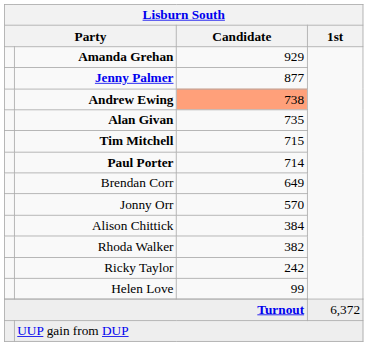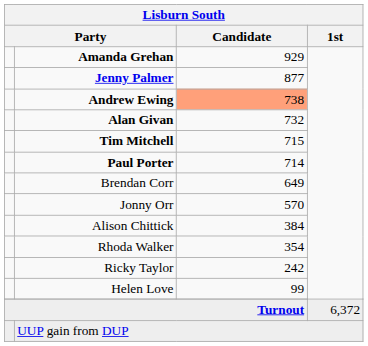Alan Givan | Lisburn South / Candidate: 735 -> 732
Rhoda Walker | Lisburn South / Candidate: 382 -> 354
